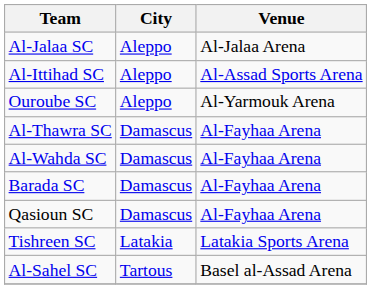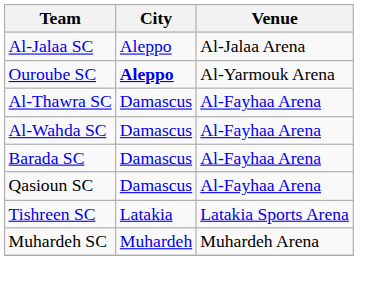- row: Al-Ittihad SC | Aleppo | Al-Assad Sports Arena
Ouroube SC | City: normal -> bold
+ row: Muhardeh SC | Muhardeh | Muhardeh Arena
- row: Al-Sahel SC | Tartous | Basel al-Assad Arena
